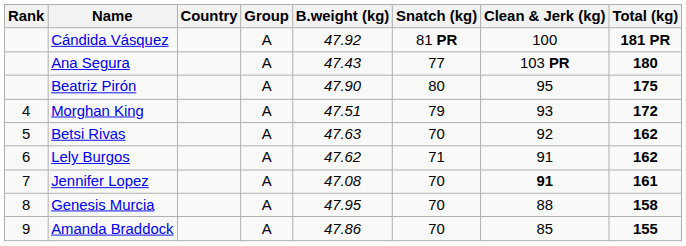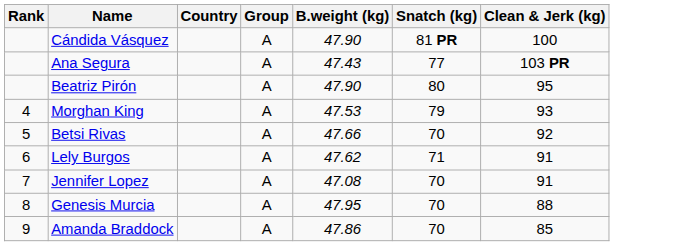- column: Total (kg) | 181 PR | 180 | 175 | 172 | 162 | 162 | 161 | 158 | 155
Cándida Vásquez | B.weight (kg): 47.92 -> 47.90
Morghan King | B.weight (kg): 47.51 -> 47.53
Betsi Rivas | B.weight (kg): 47.63 -> 47.66
Jennifer Lopez | Clean & Jerk (kg): bold -> normal
